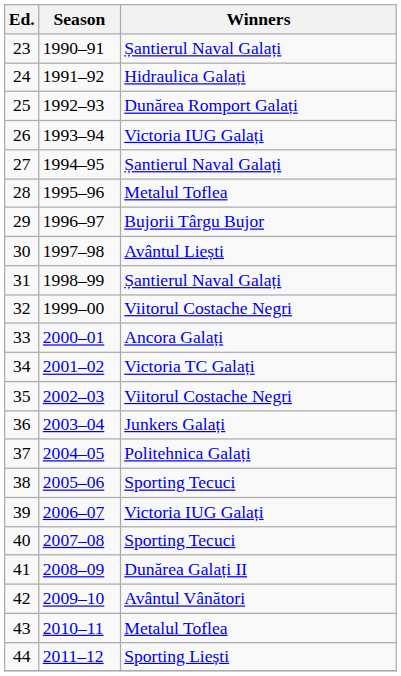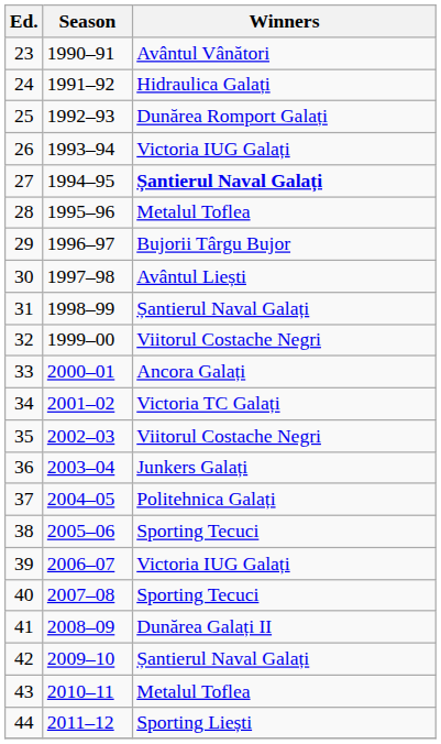23 | Winners: Șantierul Naval Galați -> Avântul Vânători
27 | Winners: normal -> bold
42 | Winners: Avântul Vânători -> Șantierul Naval Galați
